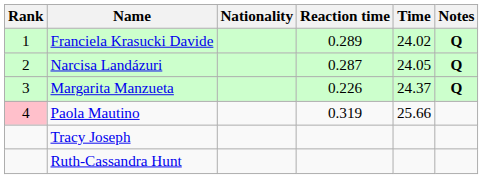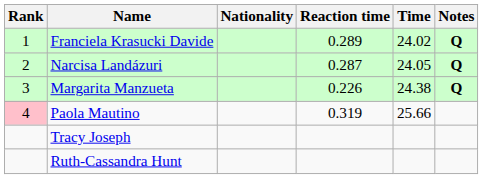Margarita Manzueta | Time: 24.37 -> 24.38
